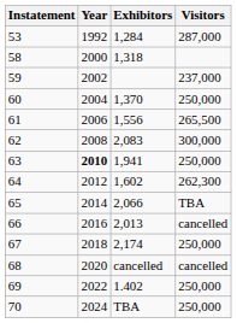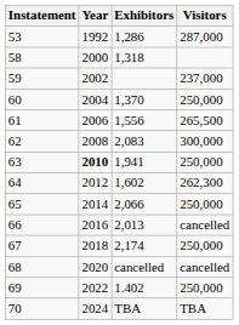53 | Exhibitors: 1,284 -> 1,286
65 | Visitors: TBA -> 250,000
70 | Visitors: 250,000 -> TBA
